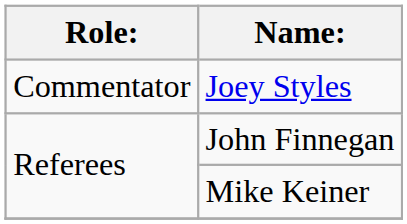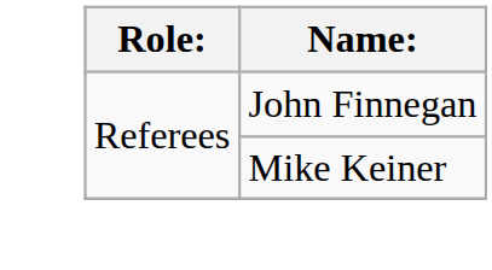- row: Commentator | Joey Styles
